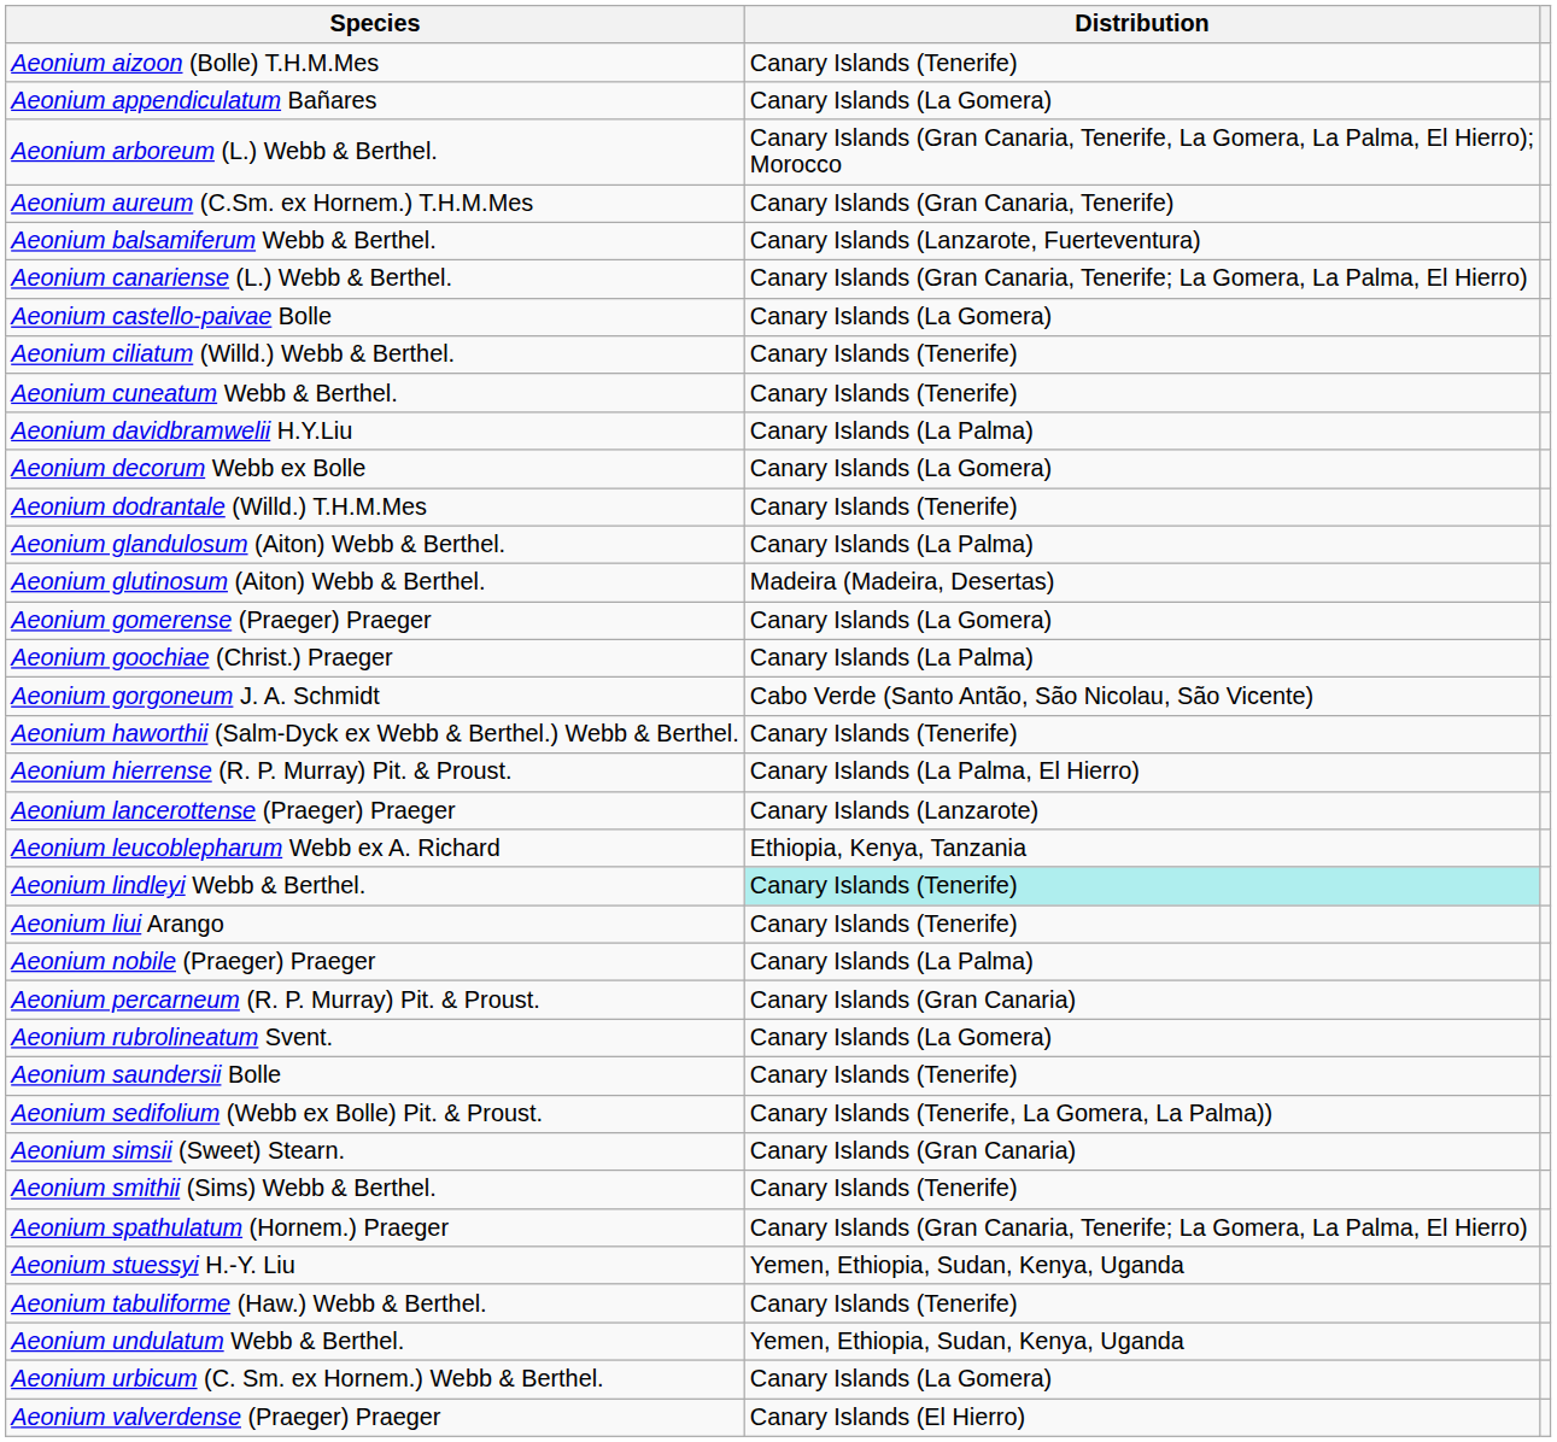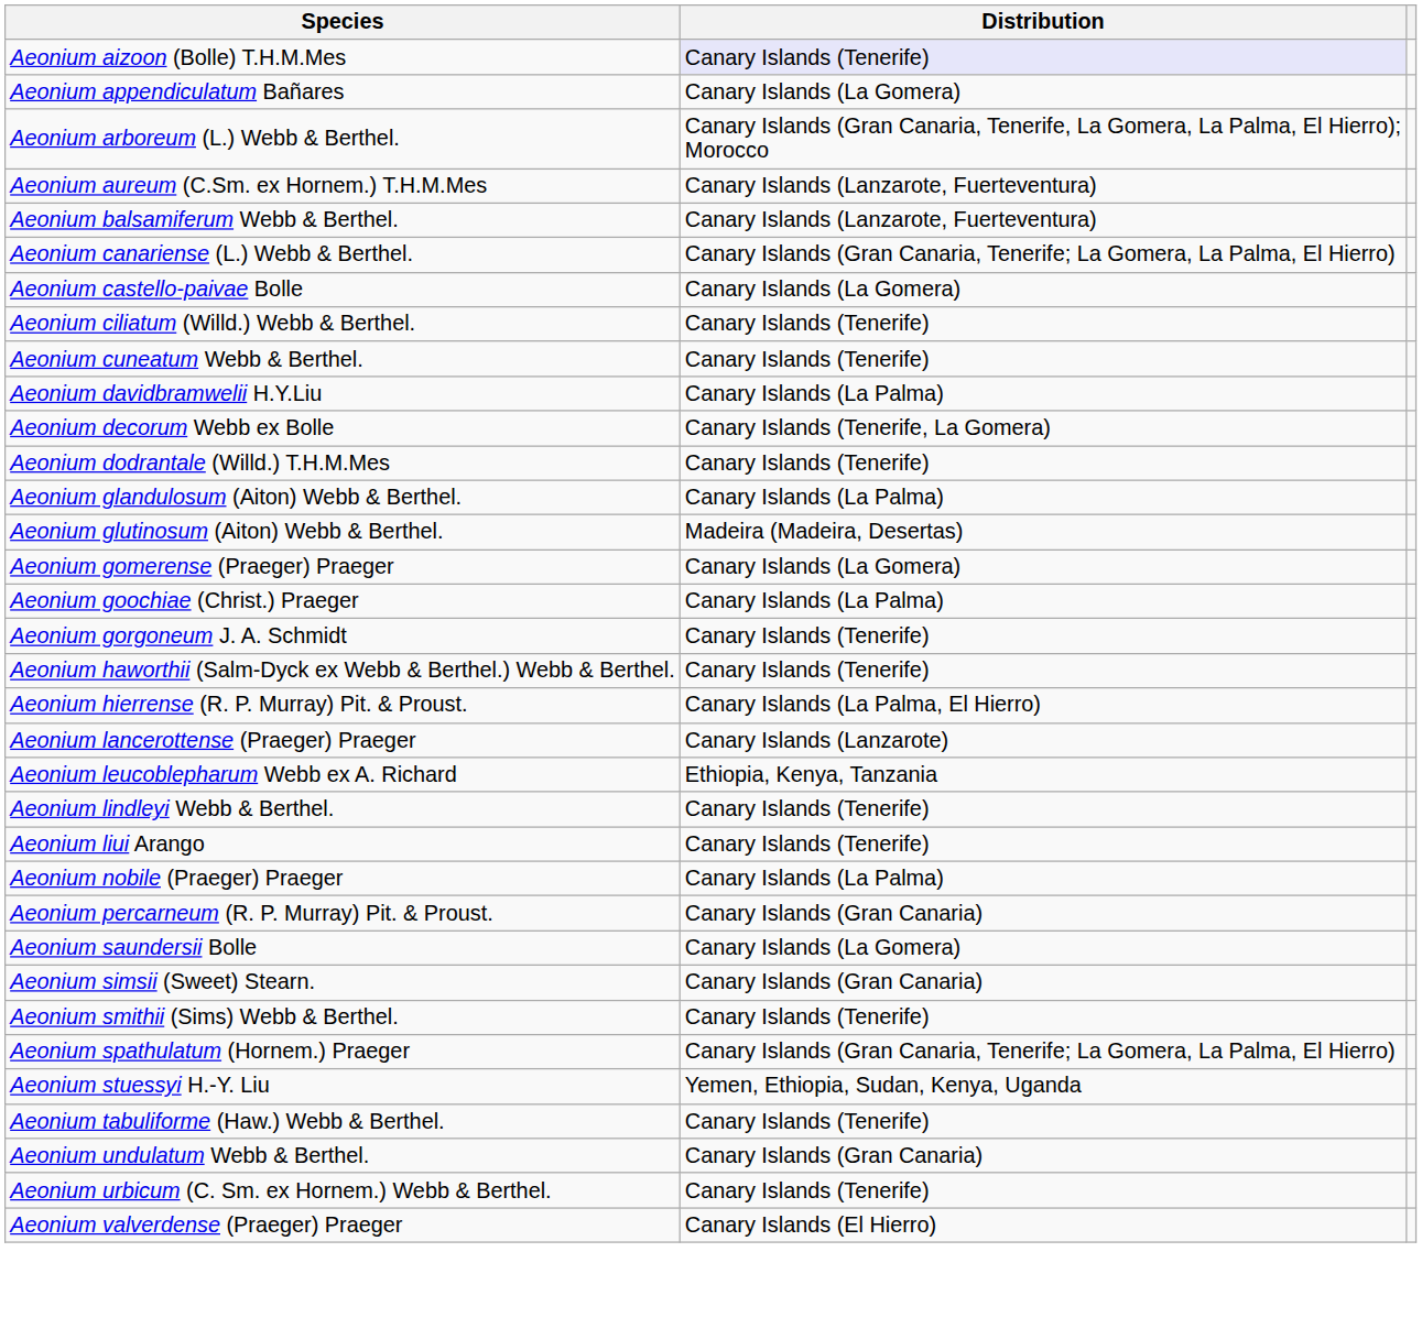Aeonium aizoon (Bolle) T.H.M.Mes | Distribution: no background -> lavender background
Aeonium aureum (C.Sm. ex Hornem.) T.H.M.Mes | Distribution: Canary Islands (Gran Canaria, Tenerife) -> Canary Islands (Lanzarote, Fuerteventura)
Aeonium decorum Webb ex Bolle | Distribution: Canary Islands (La Gomera) -> Canary Islands (Tenerife, La Gomera)
Aeonium gorgoneum J. A. Schmidt | Distribution: Cabo Verde (Santo Antão, São Nicolau, São Vicente) -> Canary Islands (Tenerife)
Aeonium lindleyi Webb & Berthel. | Distribution: paleturquoise background -> no background
- row: Aeonium rubrolineatum Svent. | Canary Islands (La Gomera)
Aeonium saundersii Bolle | Distribution: Canary Islands (Tenerife) -> Canary Islands (La Gomera)
- row: Aeonium sedifolium (Webb ex Bolle) Pit. & Proust. | Canary Islands (Tenerife, La Gomera, La Palma))
Aeonium undulatum Webb & Berthel. | Distribution: Yemen, Ethiopia, Sudan, Kenya, Uganda -> Canary Islands (Gran Canaria)
Aeonium urbicum (C. Sm. ex Hornem.) Webb & Berthel. | Distribution: Canary Islands (La Gomera) -> Canary Islands (Tenerife)
